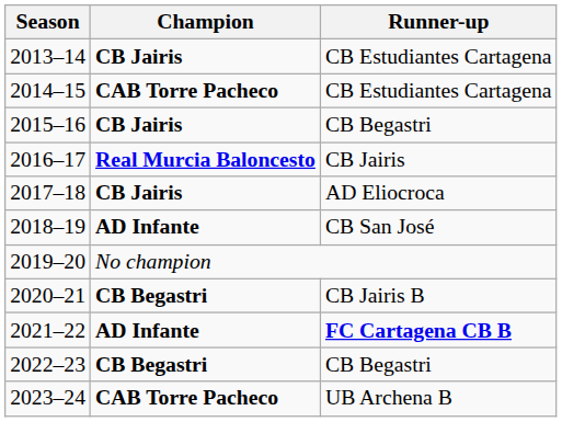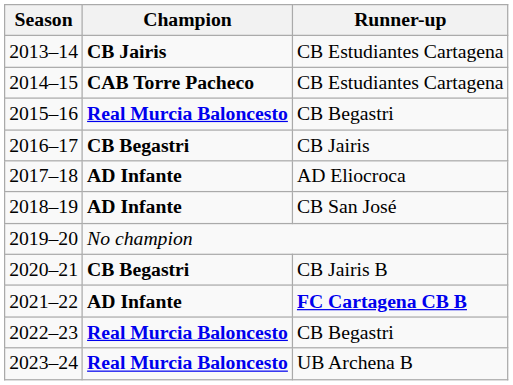2015–16 | Champion: CB Jairis -> Real Murcia Baloncesto
2016–17 | Champion: Real Murcia Baloncesto -> CB Begastri
2017–18 | Champion: CB Jairis -> AD Infante
2022–23 | Champion: CB Begastri -> Real Murcia Baloncesto
2023–24 | Champion: CAB Torre Pacheco -> Real Murcia Baloncesto
